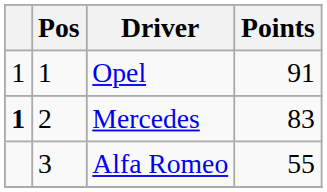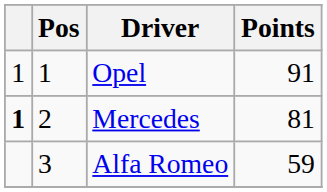Mercedes | Points: 83 -> 81
Alfa Romeo | Points: 55 -> 59
